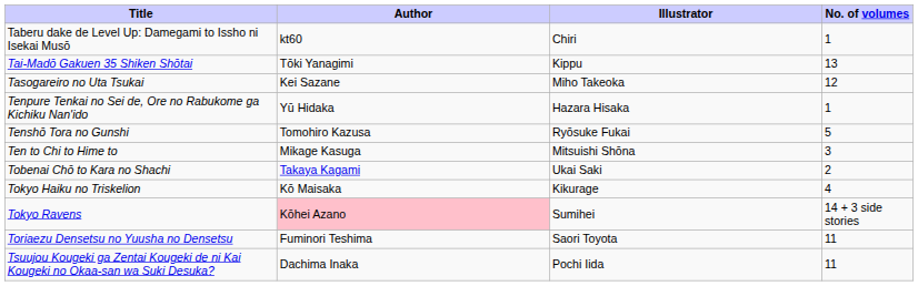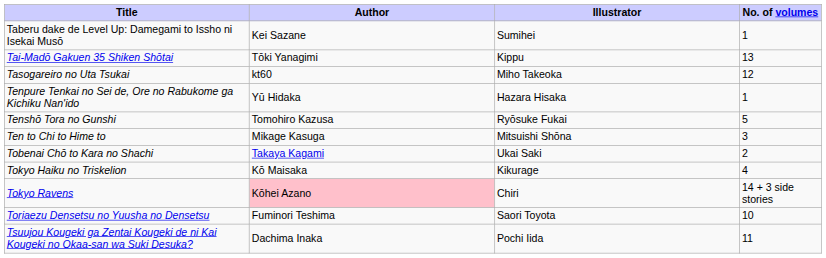Taberu dake de Level Up: Damegami to Issho ni Isekai Musō | Author: kt60 -> Kei Sazane
Taberu dake de Level Up: Damegami to Issho ni Isekai Musō | Illustrator: Chiri -> Sumihei
Tasogareiro no Uta Tsukai | Author: Kei Sazane -> kt60
Tokyo Ravens | Illustrator: Sumihei -> Chiri
Toriaezu Densetsu no Yuusha no Densetsu | No. of volumes: 11 -> 10
